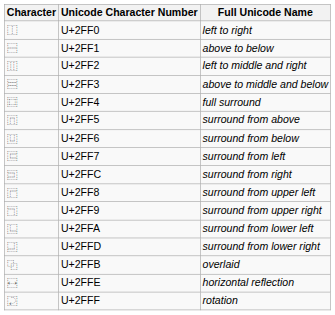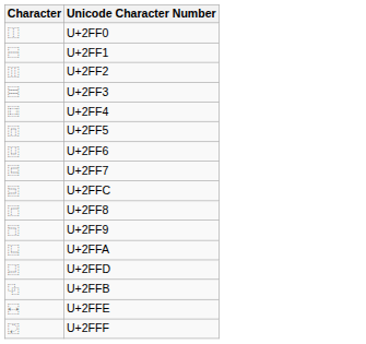- column: Full Unicode Name | left to right | above to below | left to middle and right | above to middle and below | full surround | surround from above | surround from below | surround from left | surround from right | surround from upper left | surround from upper right | surround from lower left | surround from lower right | overlaid | horizontal reflection | rotation
